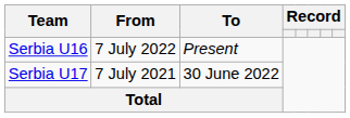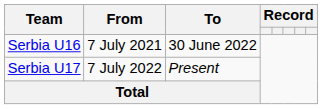Serbia U16 | From: 7 July 2022 -> 7 July 2021
Serbia U16 | To: Present -> 30 June 2022
Serbia U17 | From: 7 July 2021 -> 7 July 2022
Serbia U17 | To: 30 June 2022 -> Present
